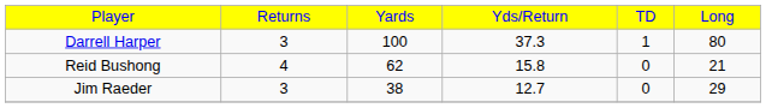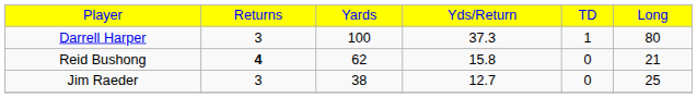Reid Bushong | column 2: normal -> bold
Jim Raeder | column 6: 29 -> 25
